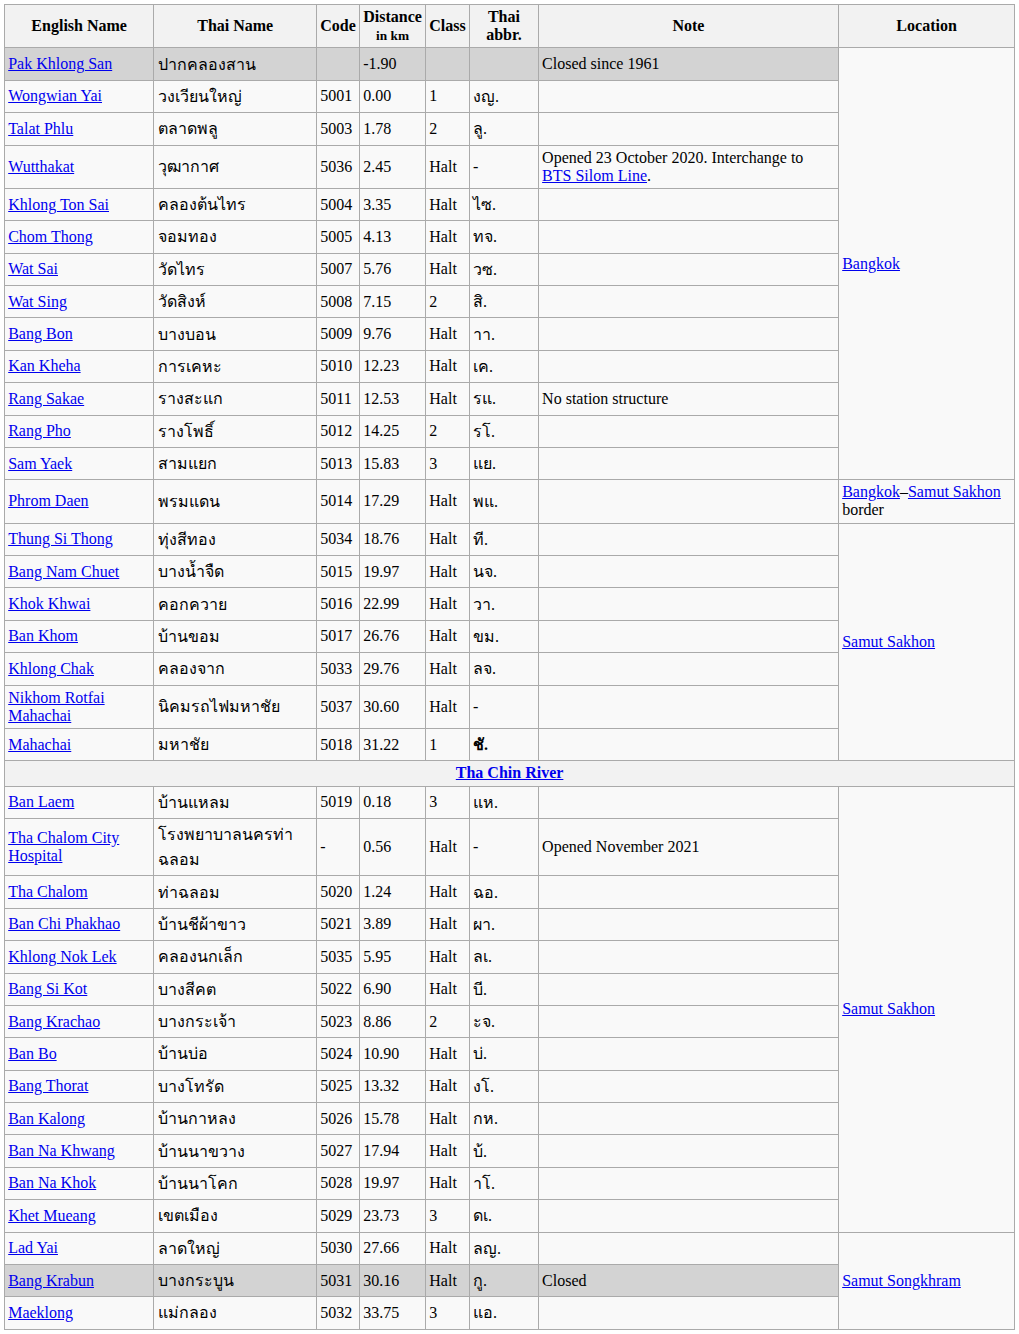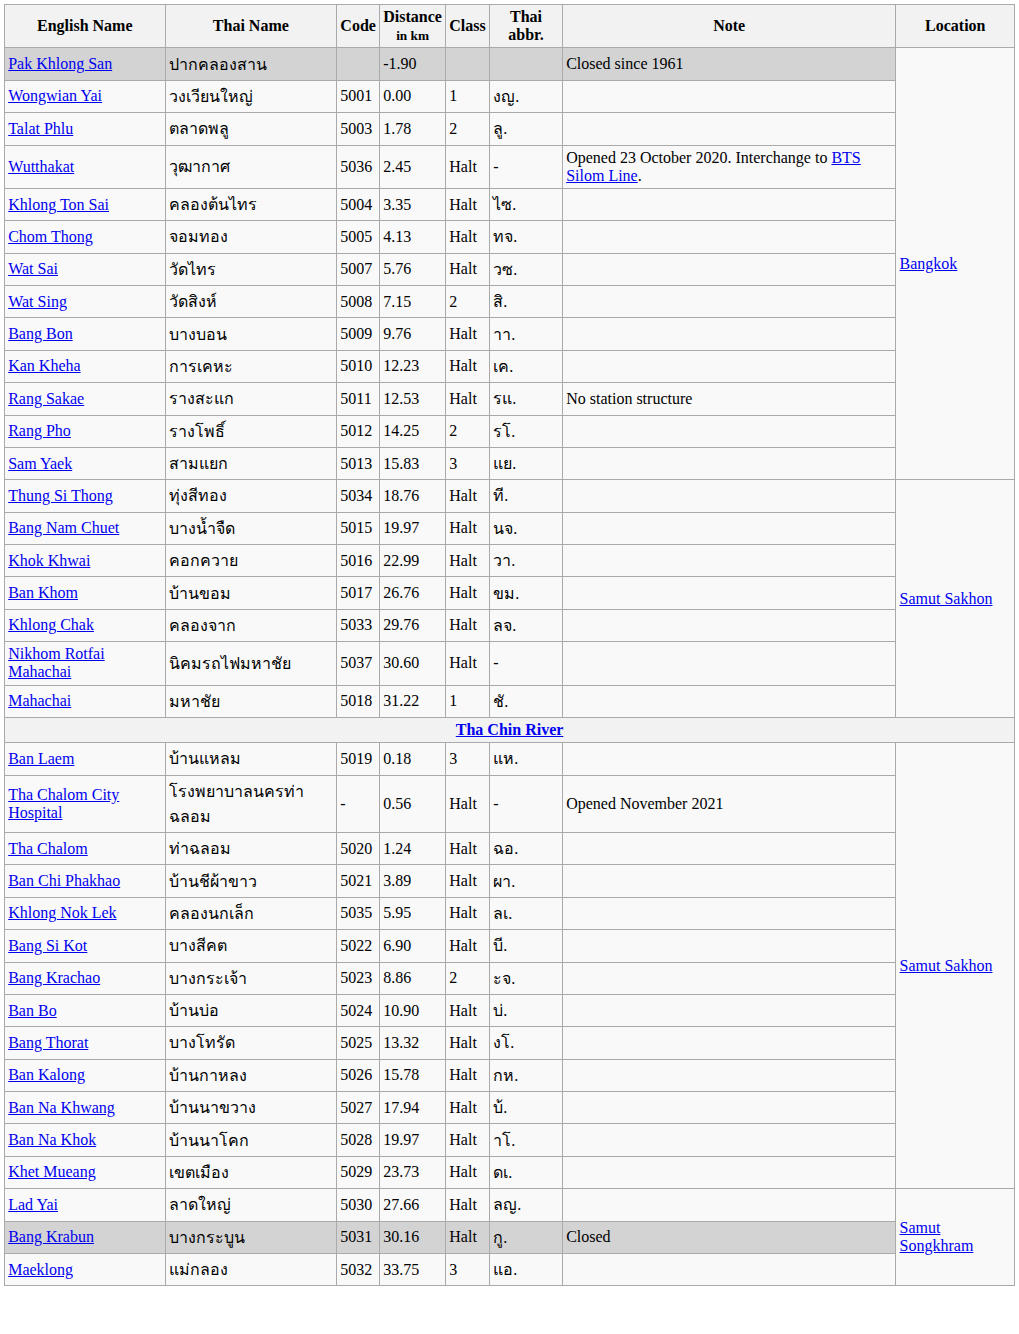- row: Phrom Daen | พรมแดน | 5014 | 17.29 | Halt | พแ. | Bangkok–Samut Sakhon border
Mahachai | Thai abbr.: bold -> normal
Khet Mueang | Class: 3 -> Halt
